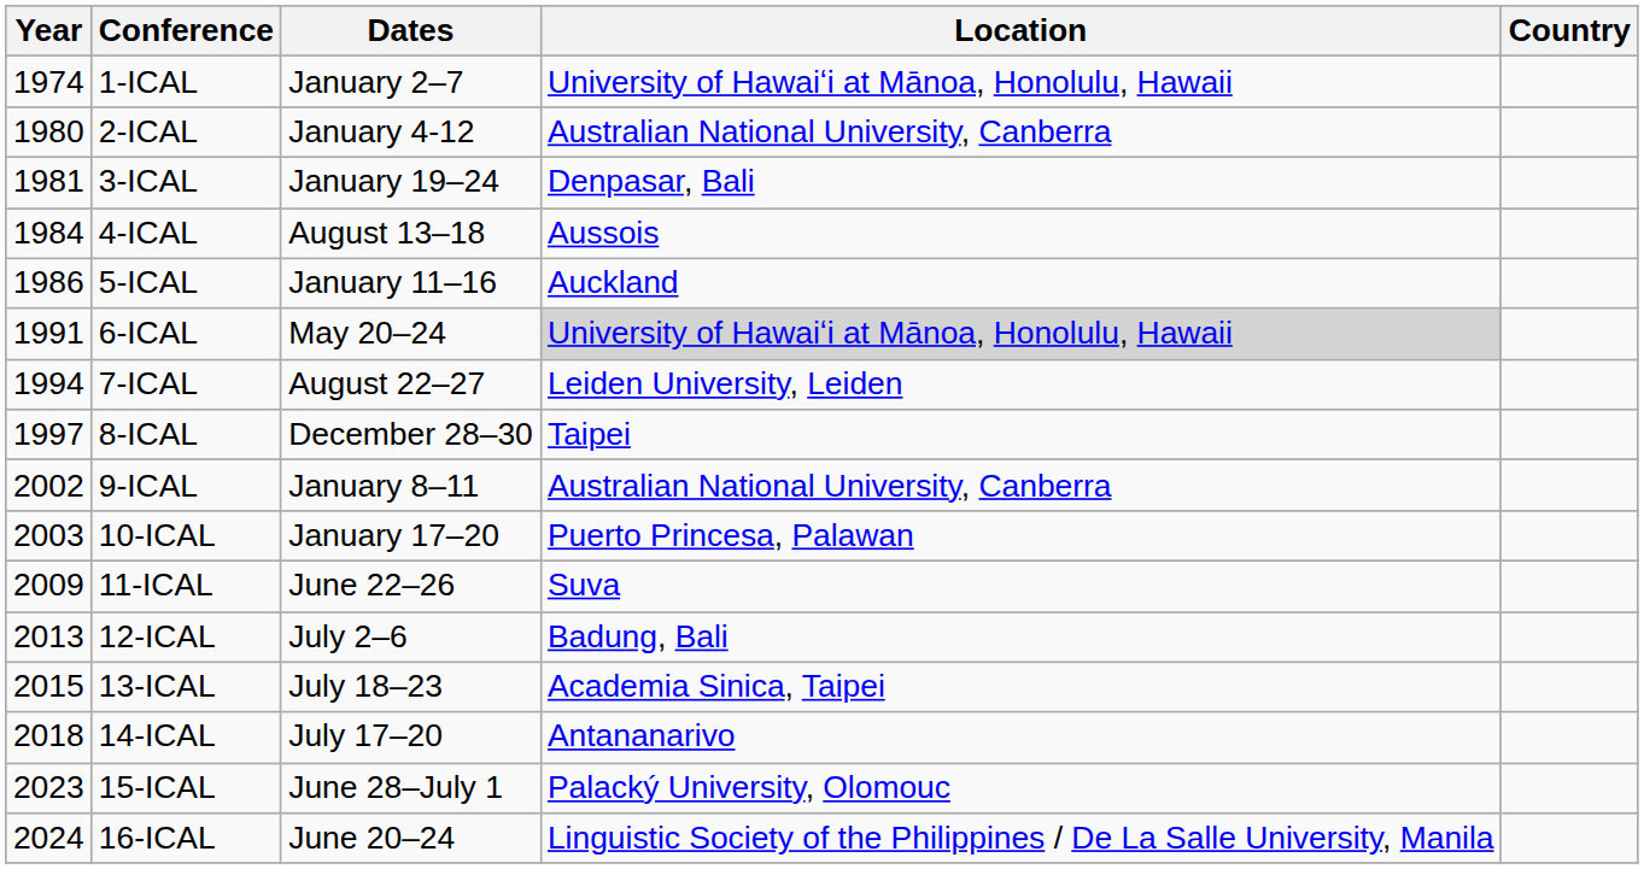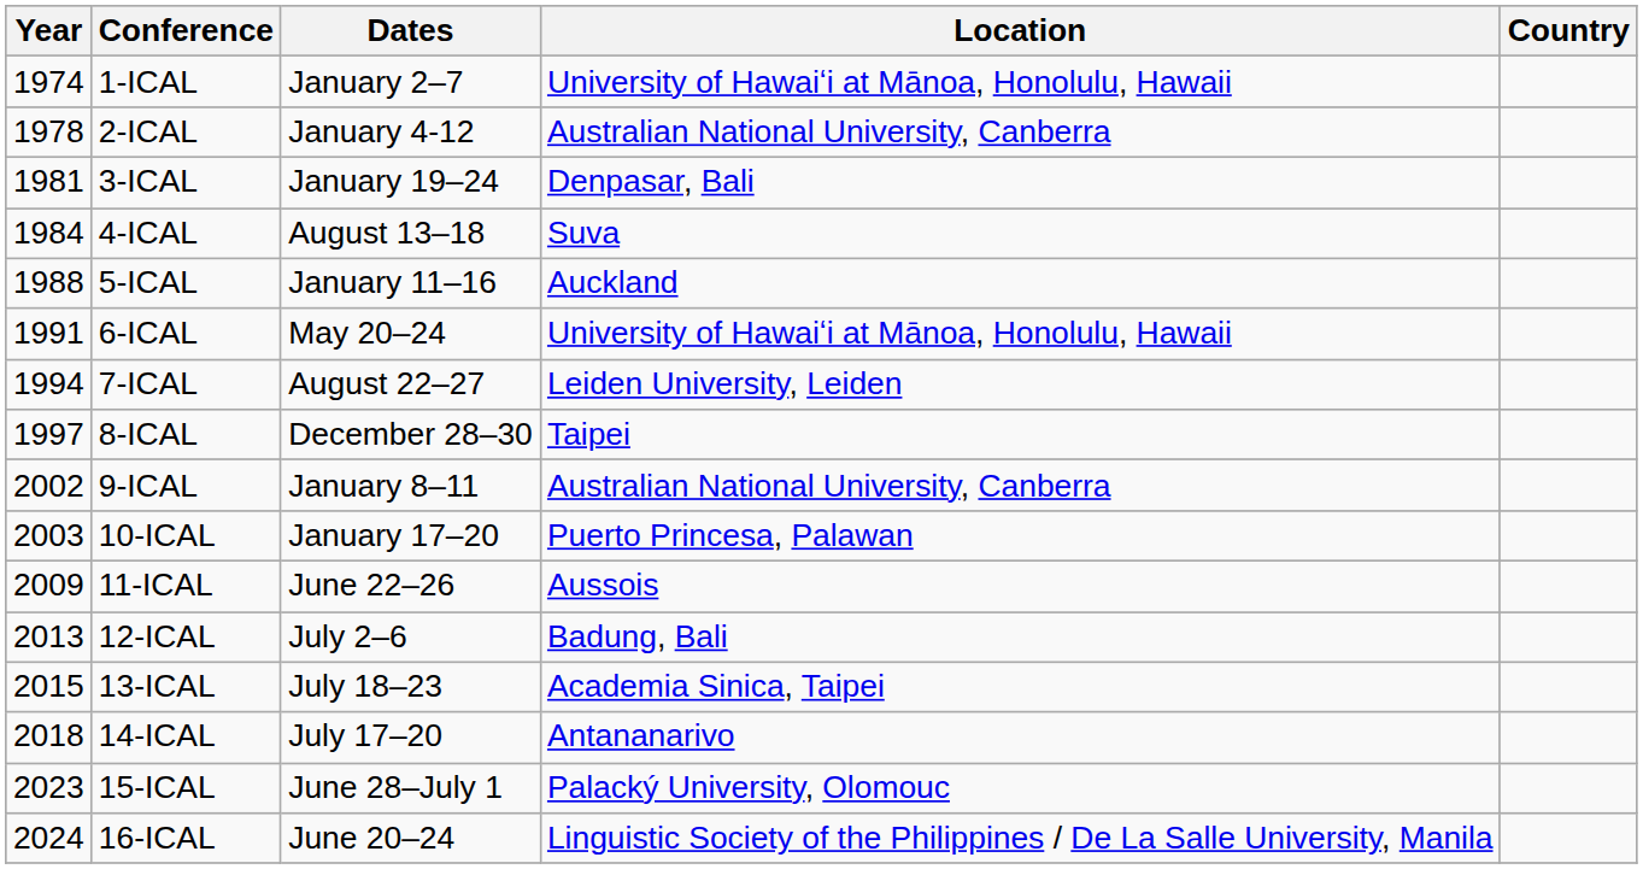2-ICAL | Year: 1980 -> 1978
4-ICAL | Location: Aussois -> Suva
5-ICAL | Year: 1986 -> 1988
6-ICAL | Location: lightgrey background -> no background
11-ICAL | Location: Suva -> Aussois
